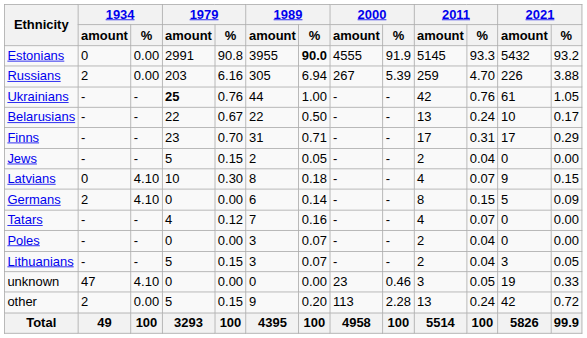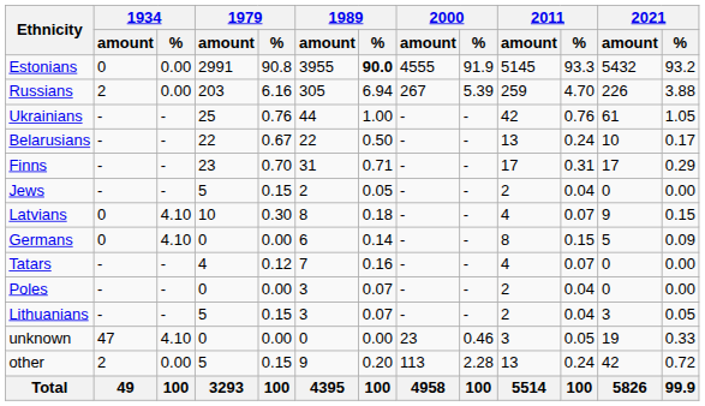Ukrainians | 1979 / amount: bold -> normal
Germans | 1934 / amount: 2 -> 0
